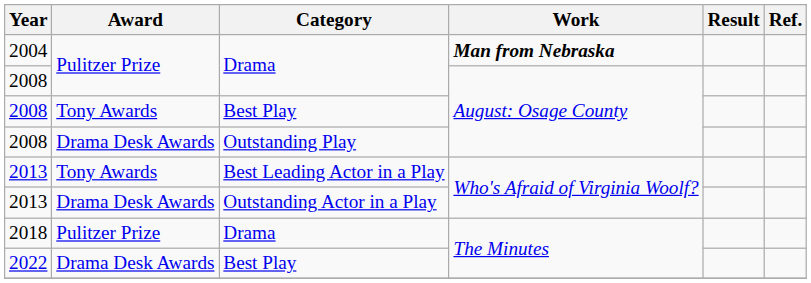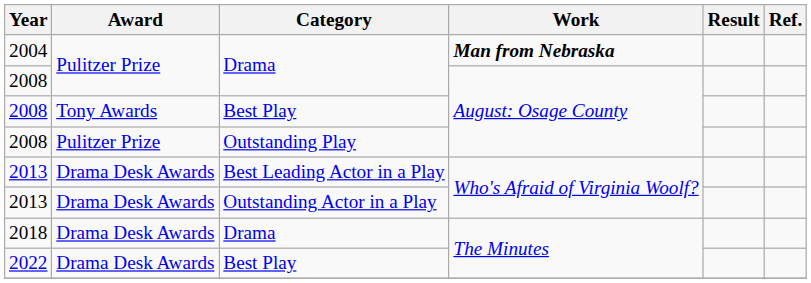2008 / Outstanding Play | Award: Drama Desk Awards -> Pulitzer Prize
2013 / Best Leading Actor in a Play | Award: Tony Awards -> Drama Desk Awards
2018 | Award: Pulitzer Prize -> Drama Desk Awards
